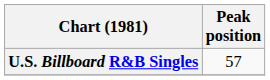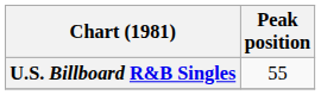U.S. Billboard R&B Singles | Peak position: 57 -> 55
